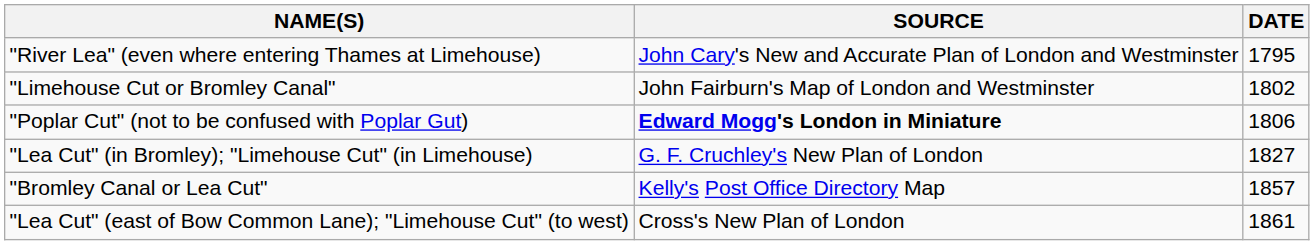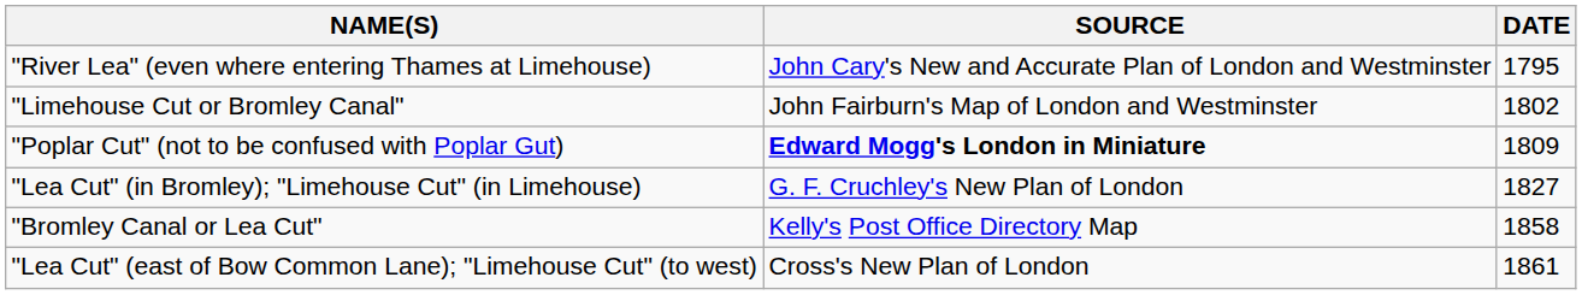"Poplar Cut" (not to be confused with Poplar Gut) | DATE: 1806 -> 1809
"Bromley Canal or Lea Cut" | DATE: 1857 -> 1858
